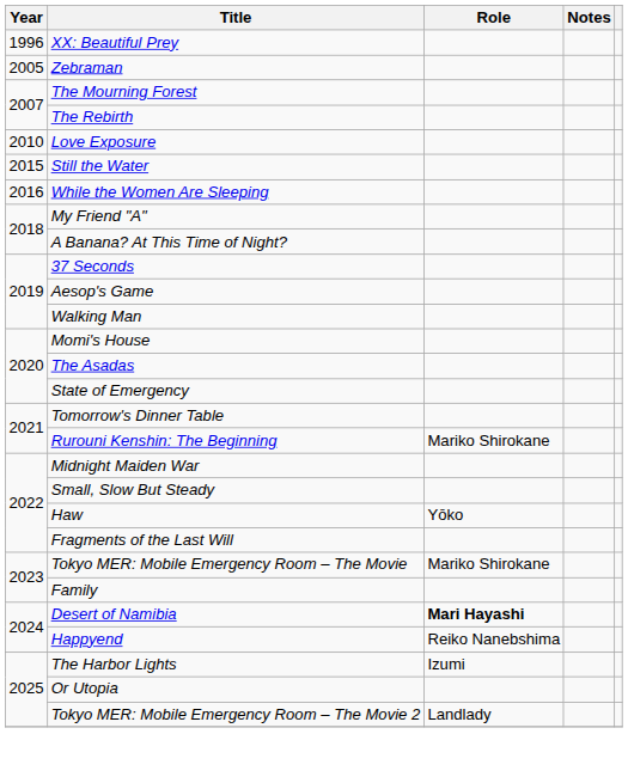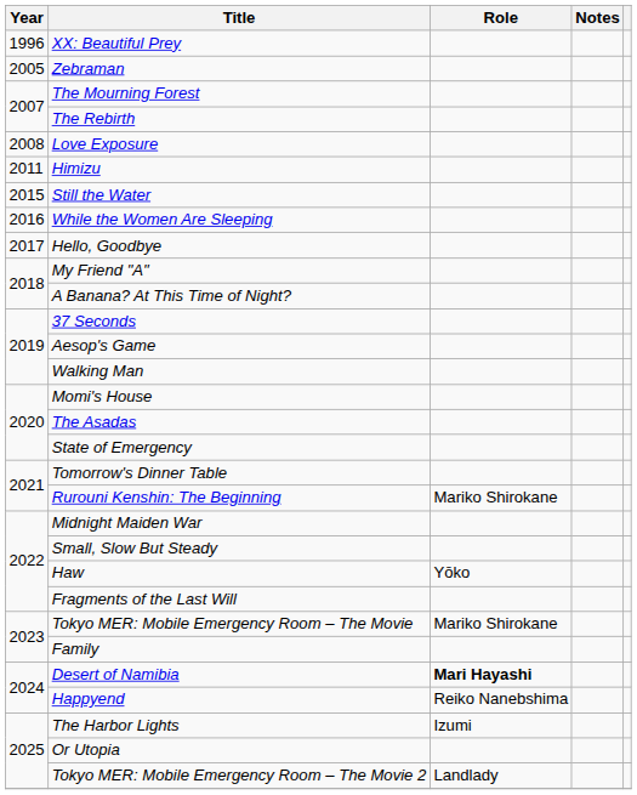Love Exposure | Year: 2010 -> 2008
+ row: 2011 | Himizu
+ row: 2017 | Hello, Goodbye
